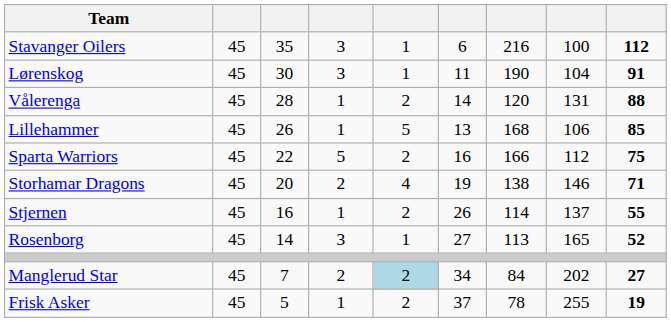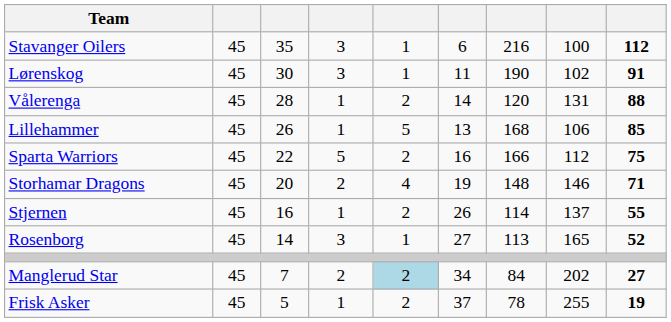Lørenskog | column 8: 104 -> 102
Storhamar Dragons | column 7: 138 -> 148
